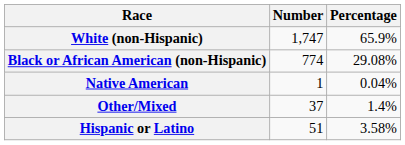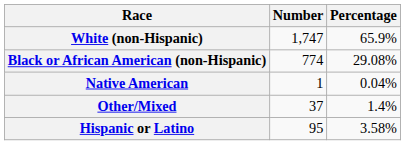Hispanic or Latino | Number: 51 -> 95
